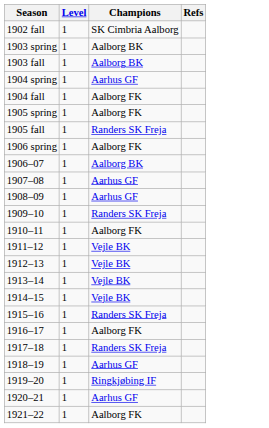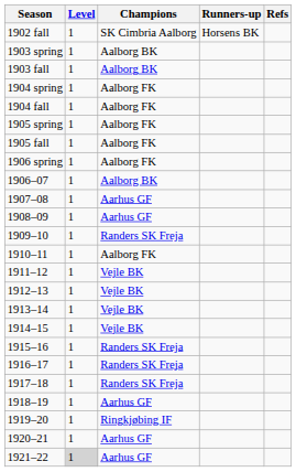+ column: Runners-up | Horsens BK
1904 spring | Champions: Aarhus GF -> Aalborg FK
1905 fall | Champions: Randers SK Freja -> Aalborg FK
1916–17 | Champions: Aalborg FK -> Randers SK Freja
1921–22 | Level: no background -> lightgrey background
1921–22 | Champions: Aalborg FK -> Aarhus GF
